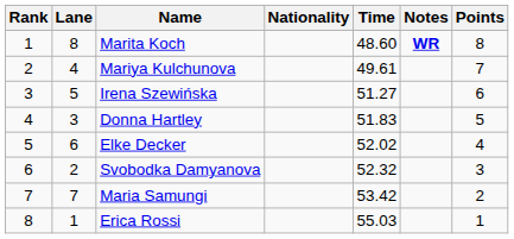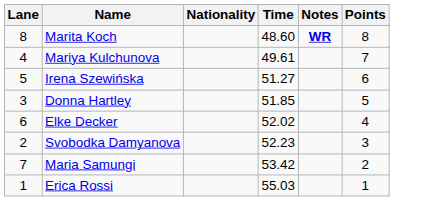- column: Rank | 1 | 2 | 3 | 4 | 5 | 6 | 7 | 8
Donna Hartley | Time: 51.83 -> 51.85
Svobodka Damyanova | Time: 52.32 -> 52.23
